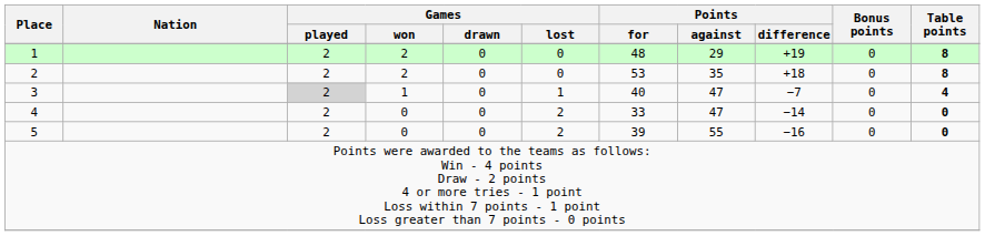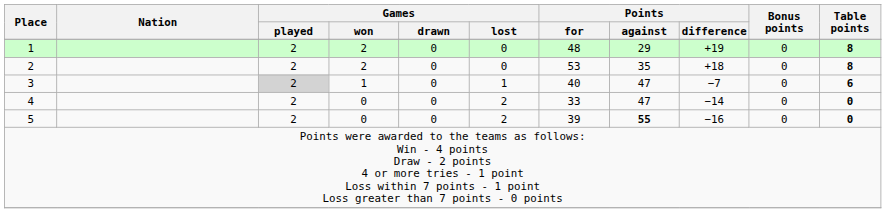3 | Table points: 4 -> 6
5 | Points / against: normal -> bold
